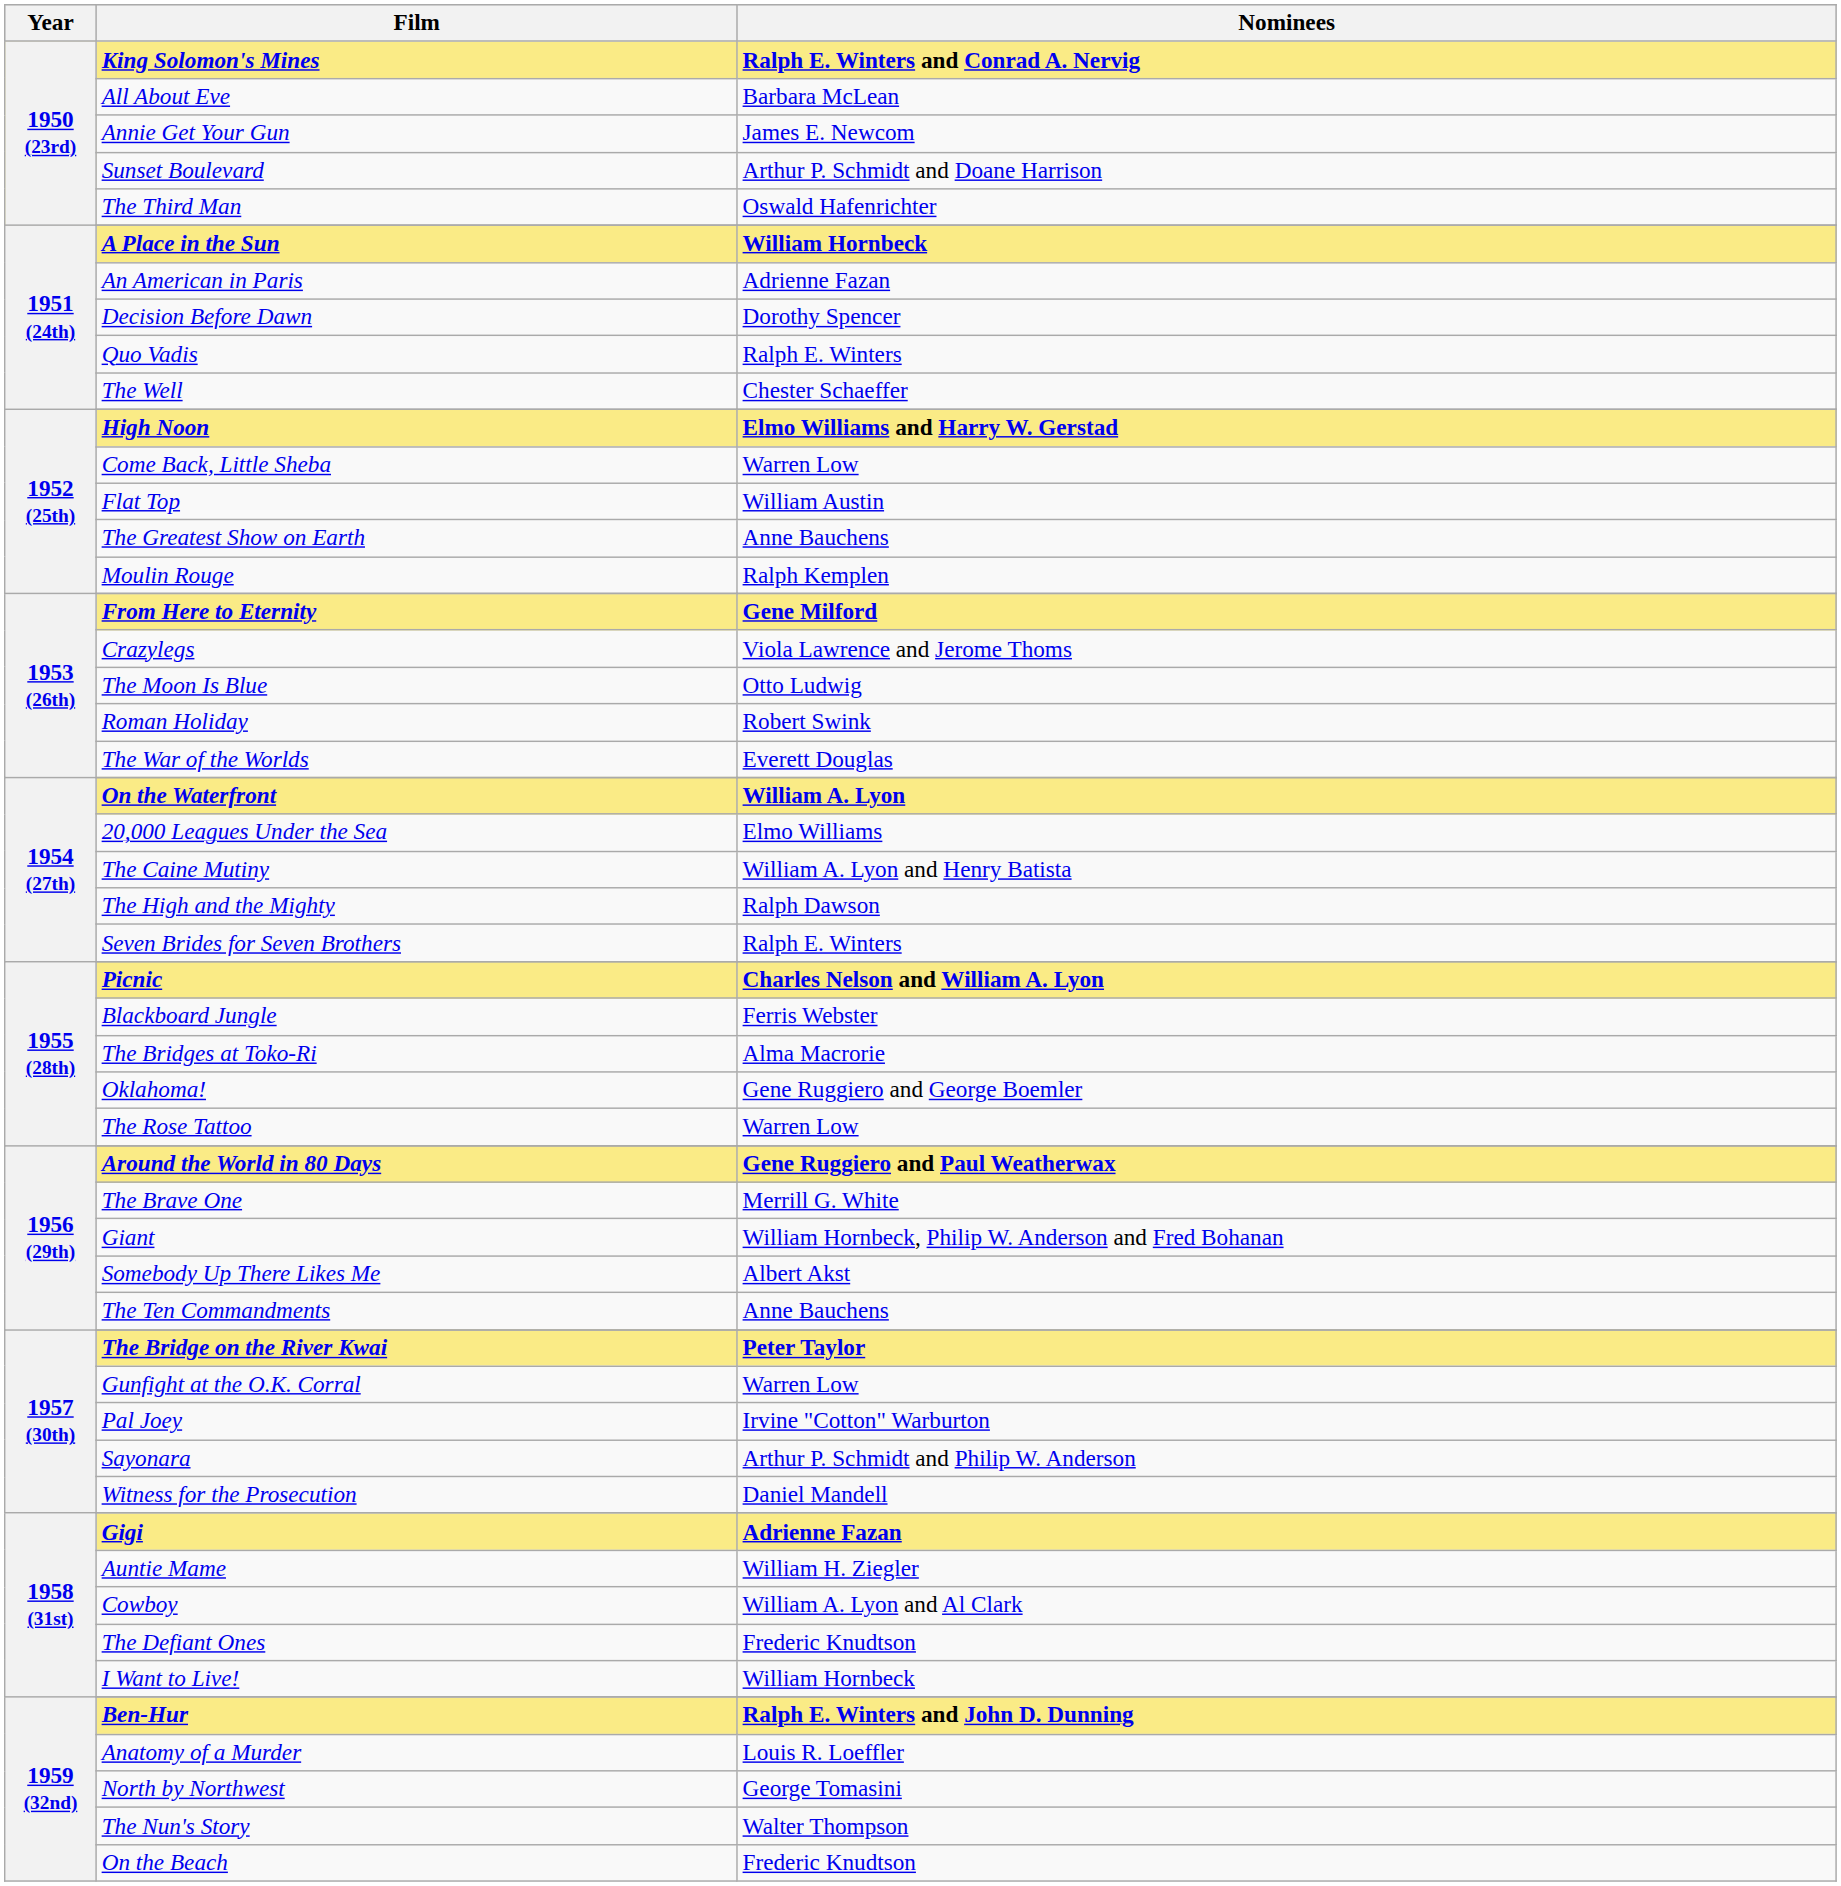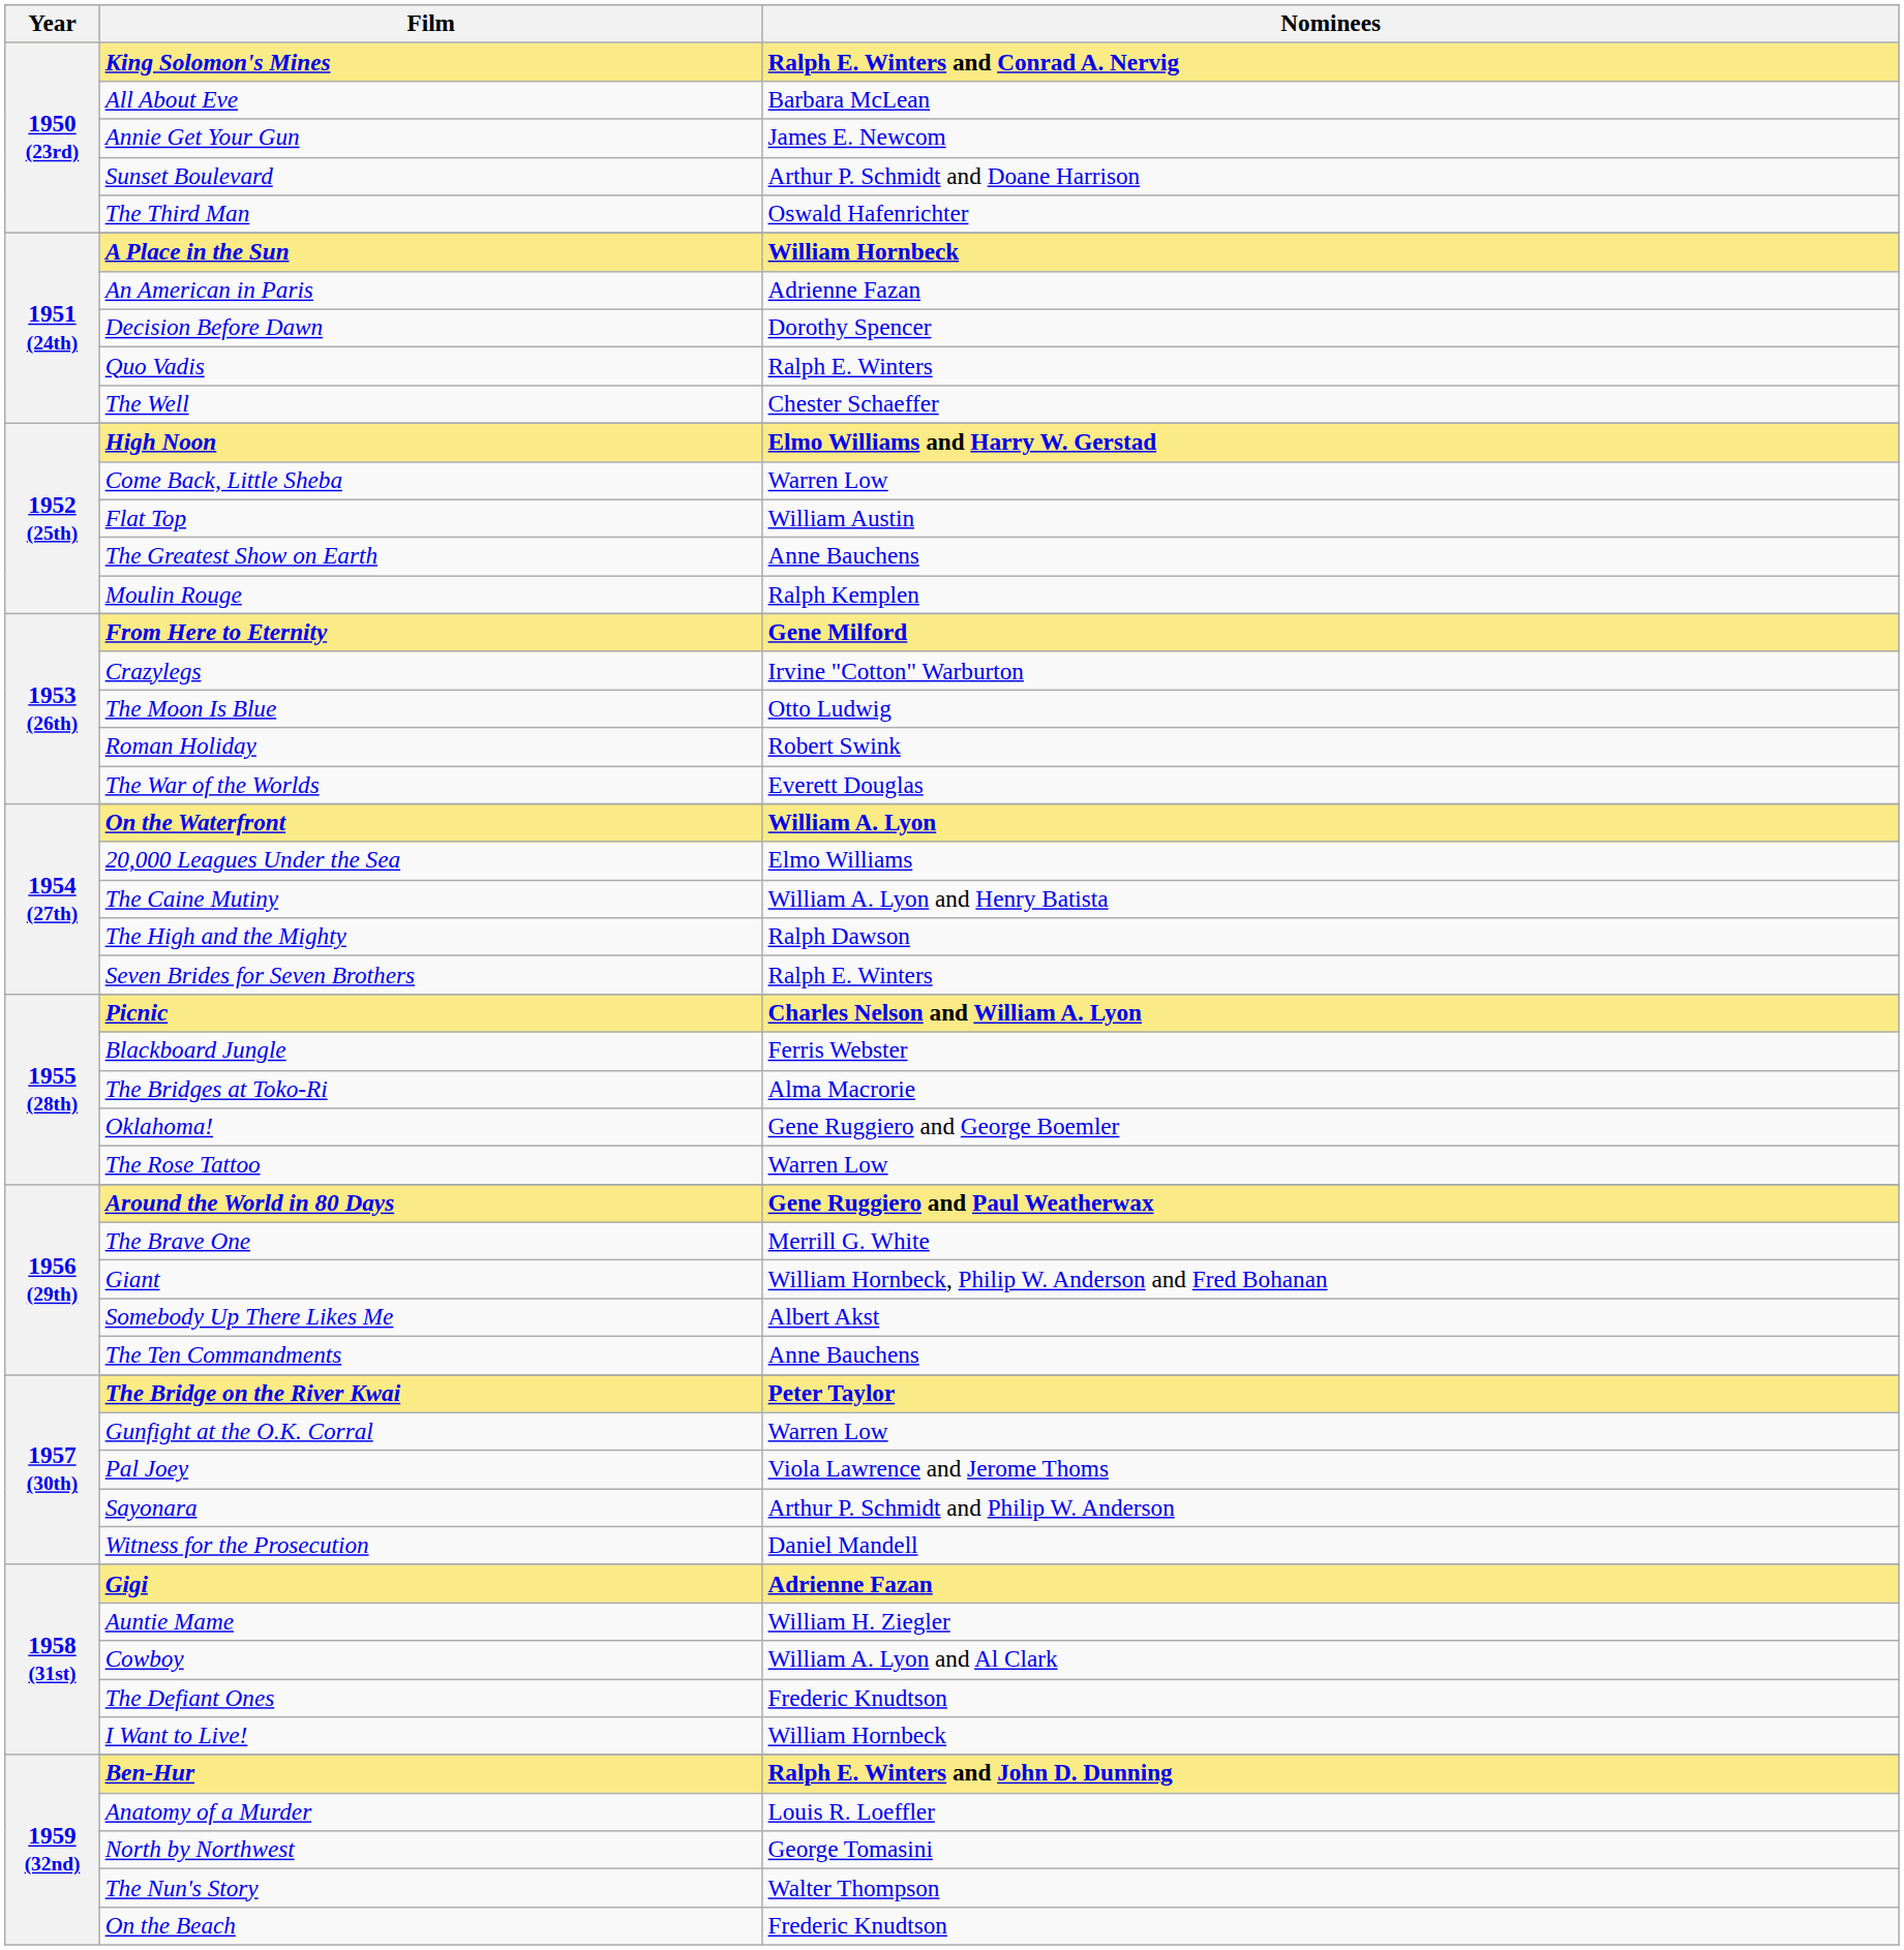Crazylegs | Nominees: Viola Lawrence and Jerome Thoms -> Irvine "Cotton" Warburton
Pal Joey | Nominees: Irvine "Cotton" Warburton -> Viola Lawrence and Jerome Thoms
